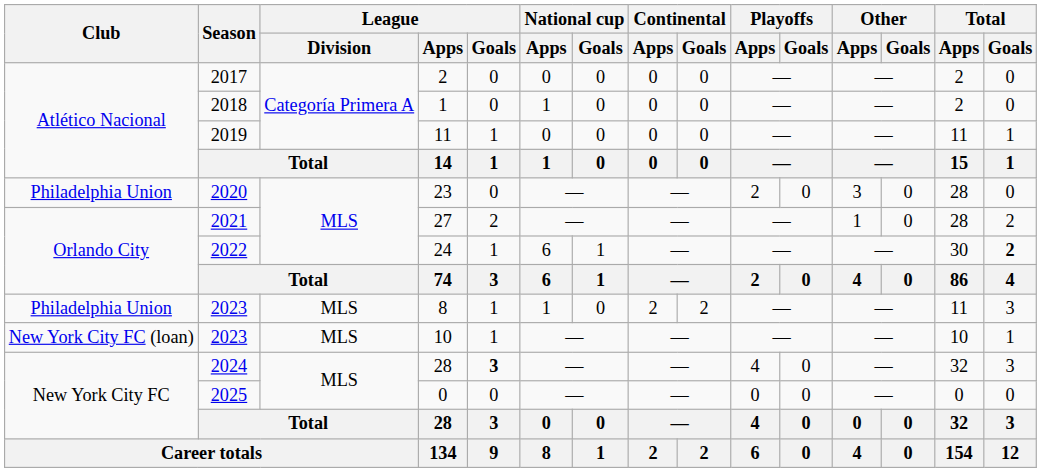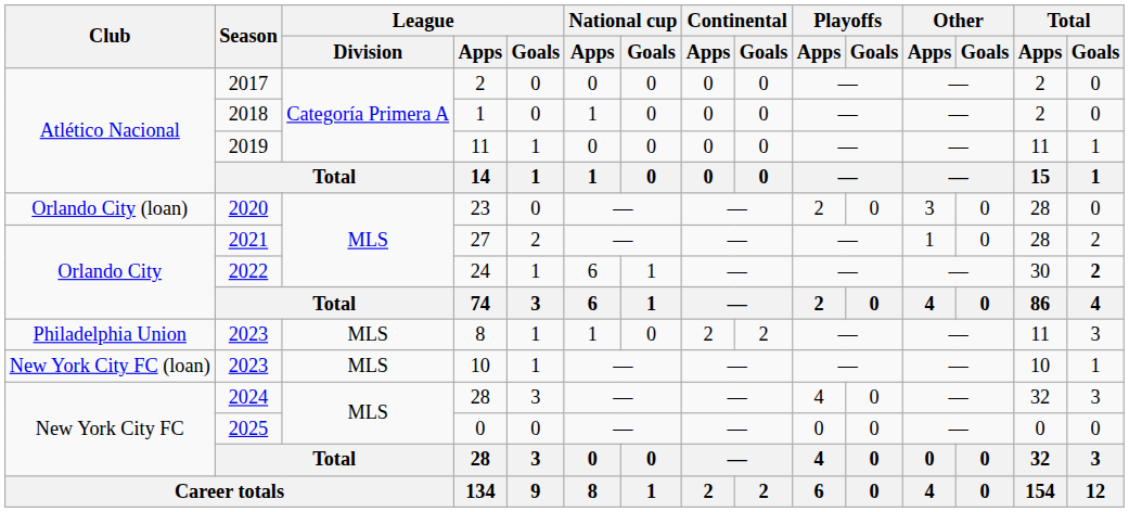23 | Club: Philadelphia Union -> Orlando City (loan)
2024 / 28 | League / Goals: bold -> normal
